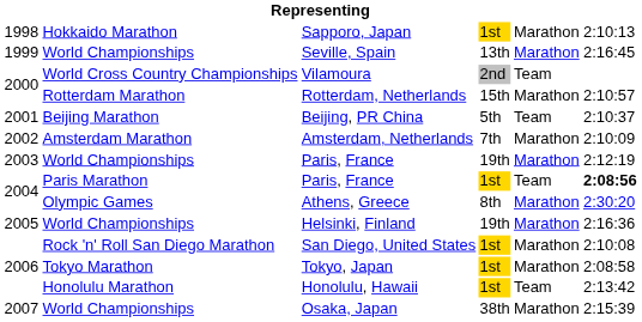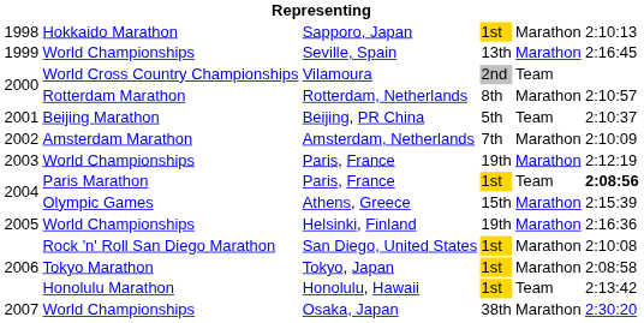Rotterdam, Netherlands | column 4: 15th -> 8th
Athens, Greece | column 4: 8th -> 15th
Athens, Greece | column 6: 2:30:20 -> 2:15:39
Osaka, Japan | column 6: 2:15:39 -> 2:30:20
